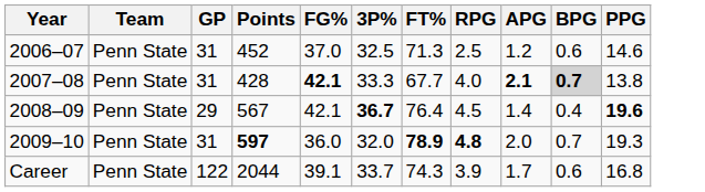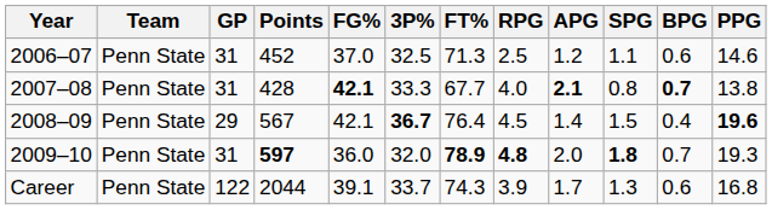+ column: SPG | 1.1 | 0.8 | 1.5 | 1.8 | 1.3
2007–08 | BPG: lightgrey background -> no background
